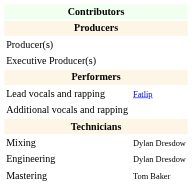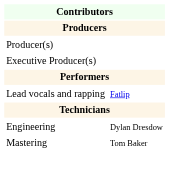- row: Additional vocals and rapping
- row: Mixing | Dylan Dresdow
